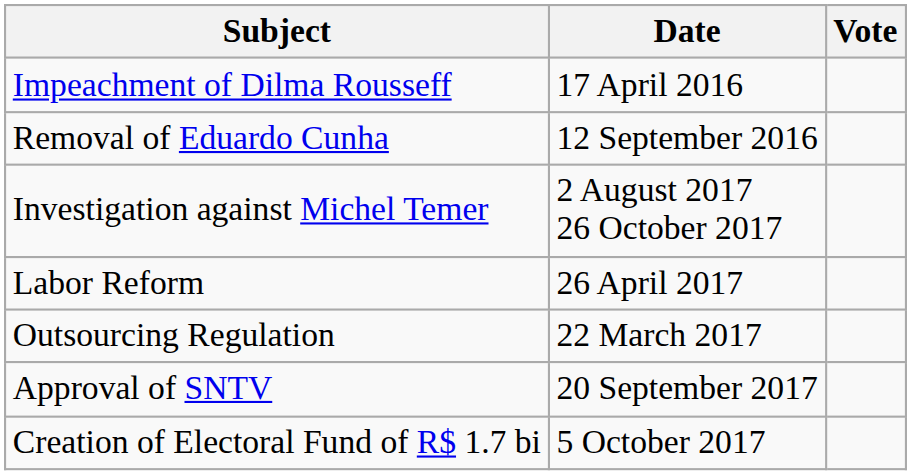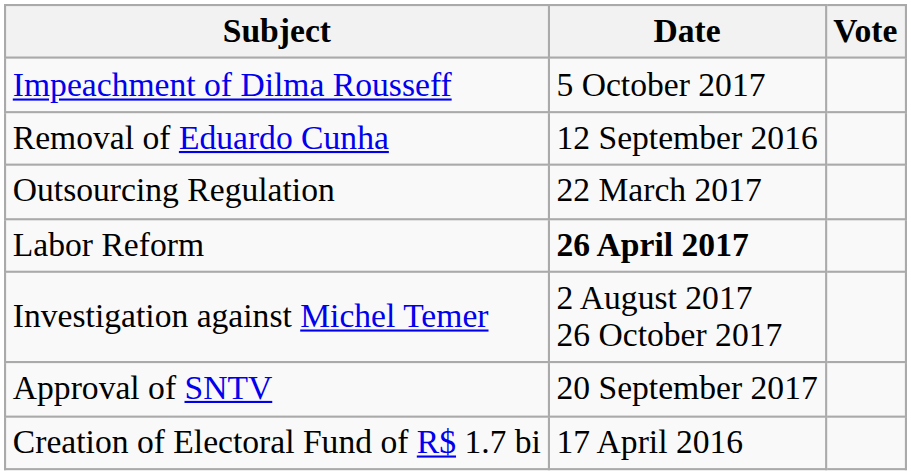Impeachment of Dilma Rousseff | Date: 17 April 2016 -> 5 October 2017
rows swapped: Outsourcing Regulation <-> Investigation against Michel Temer
Labor Reform | Date: normal -> bold
Creation of Electoral Fund of R$ 1.7 bi | Date: 5 October 2017 -> 17 April 2016
